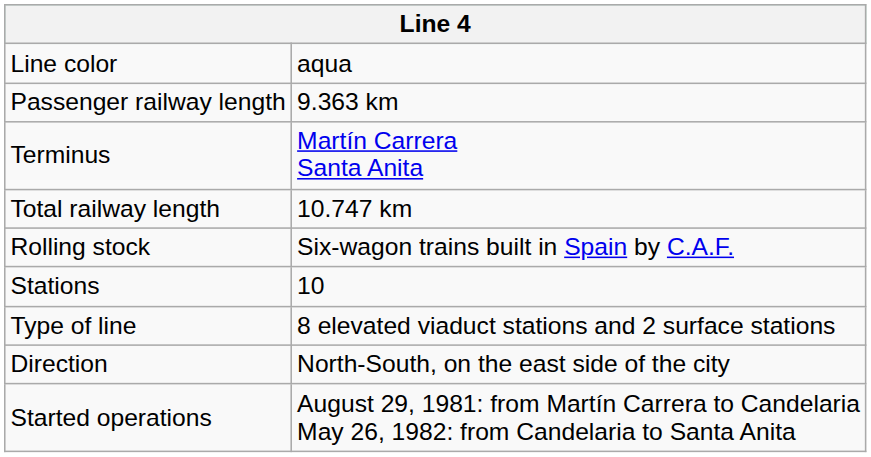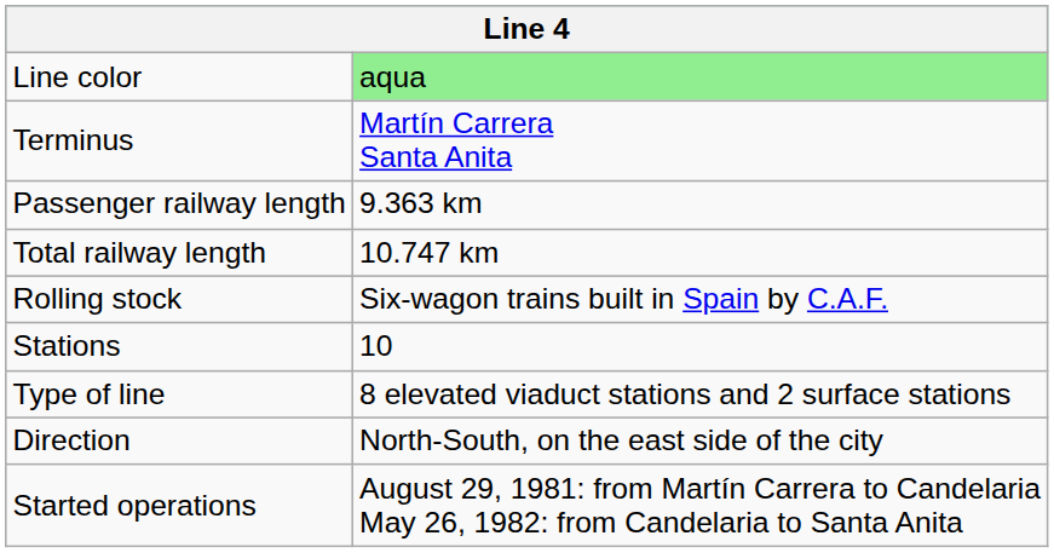Line color | column 2: no background -> lightgreen background
rows swapped: Terminus <-> Passenger railway length
